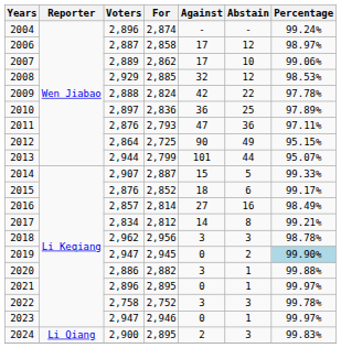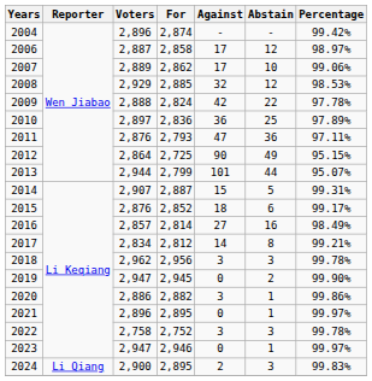2004 | Percentage: 99.24% -> 99.42%
2014 | Percentage: 99.33% -> 99.31%
2018 | Percentage: 98.78% -> 99.78%
2019 | Percentage: lightblue background -> no background
2020 | Percentage: 99.88% -> 99.86%
